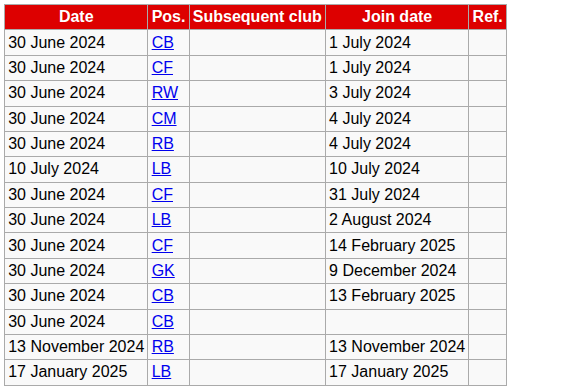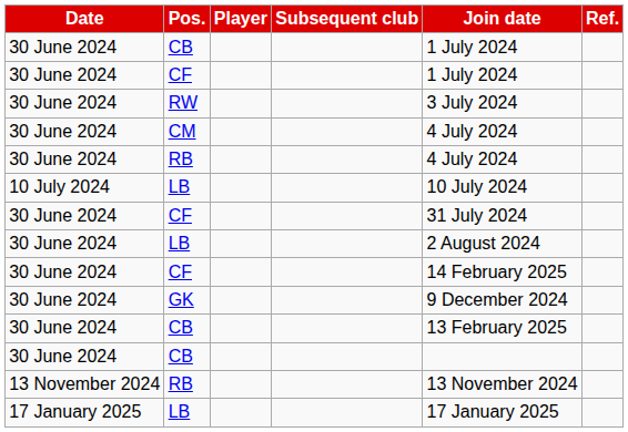+ column: Player
